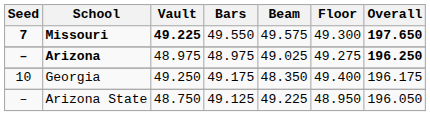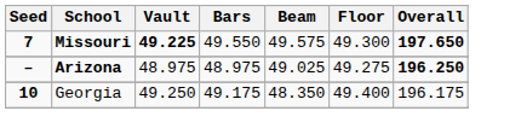Georgia | Seed: normal -> bold
- row: – | Arizona State | 48.750 | 49.125 | 49.225 | 48.950 | 196.050
